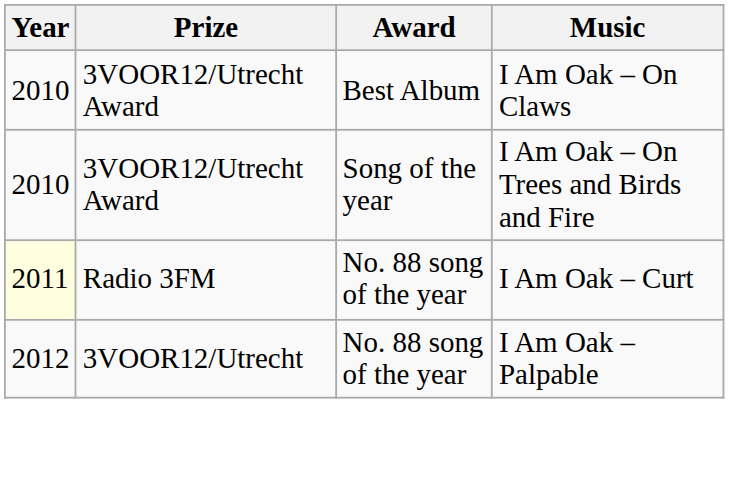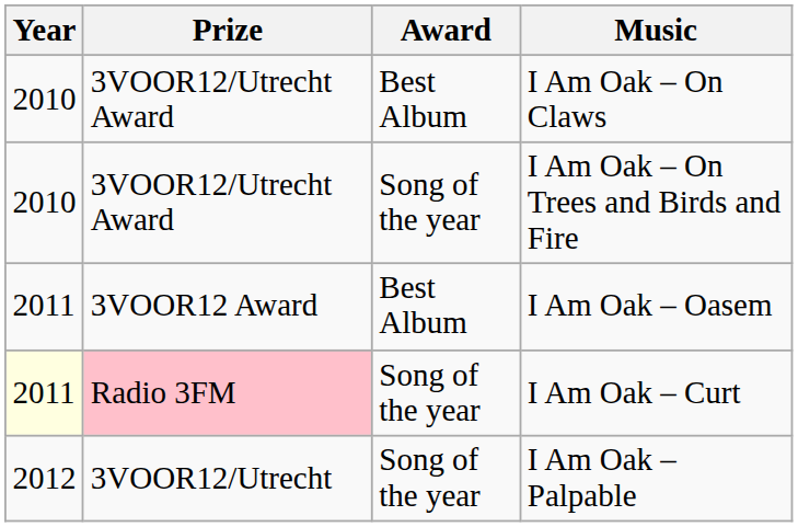+ row: 2011 | 3VOOR12 Award | Best Album | I Am Oak – Oasem
I Am Oak – Curt | Prize: no background -> pink background
I Am Oak – Curt | Award: No. 88 song of the year -> Song of the year
I Am Oak – Palpable | Award: No. 88 song of the year -> Song of the year
